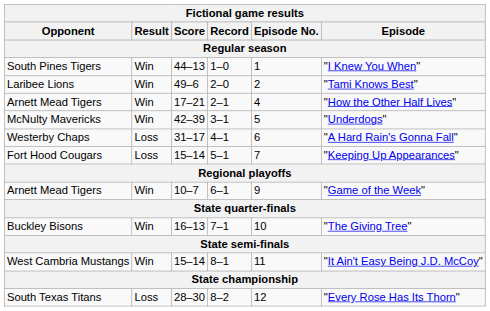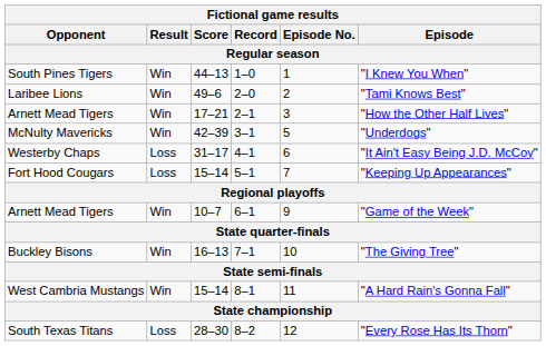Arnett Mead Tigers / 2–1 | Episode No.: 4 -> 3
Westerby Chaps | Episode: "A Hard Rain's Gonna Fall" -> "It Ain't Easy Being J.D. McCoy"
West Cambria Mustangs | Episode: "It Ain't Easy Being J.D. McCoy" -> "A Hard Rain's Gonna Fall"
